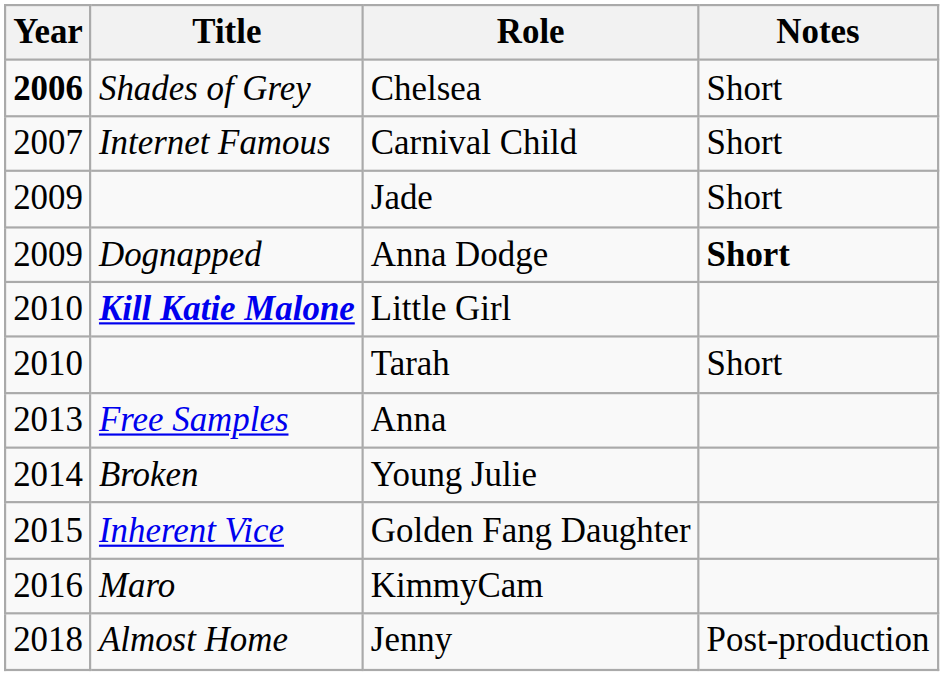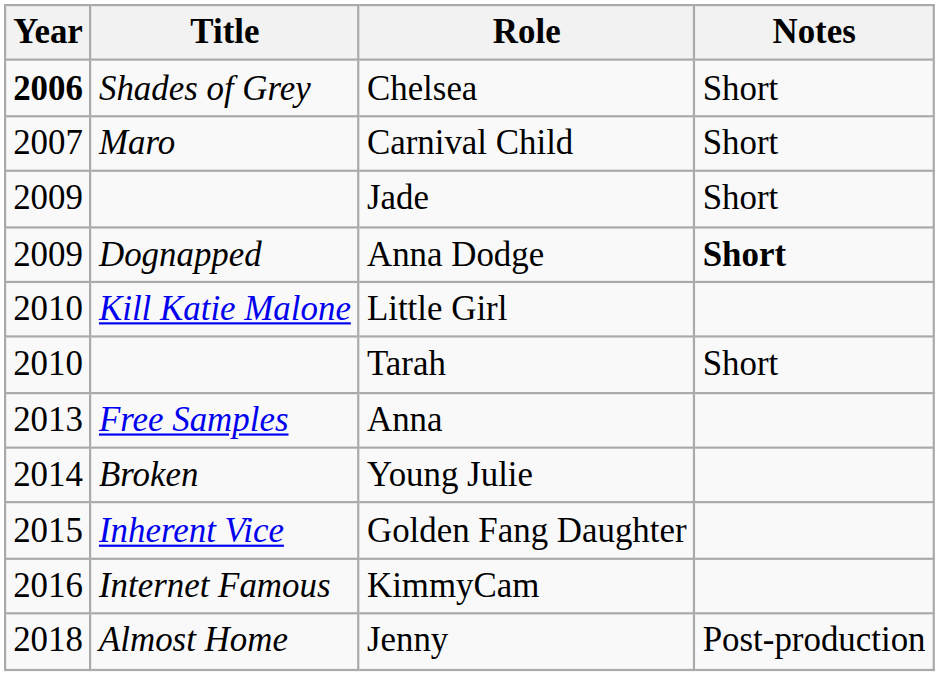Carnival Child | Title: Internet Famous -> Maro
Little Girl | Title: bold -> normal
KimmyCam | Title: Maro -> Internet Famous
